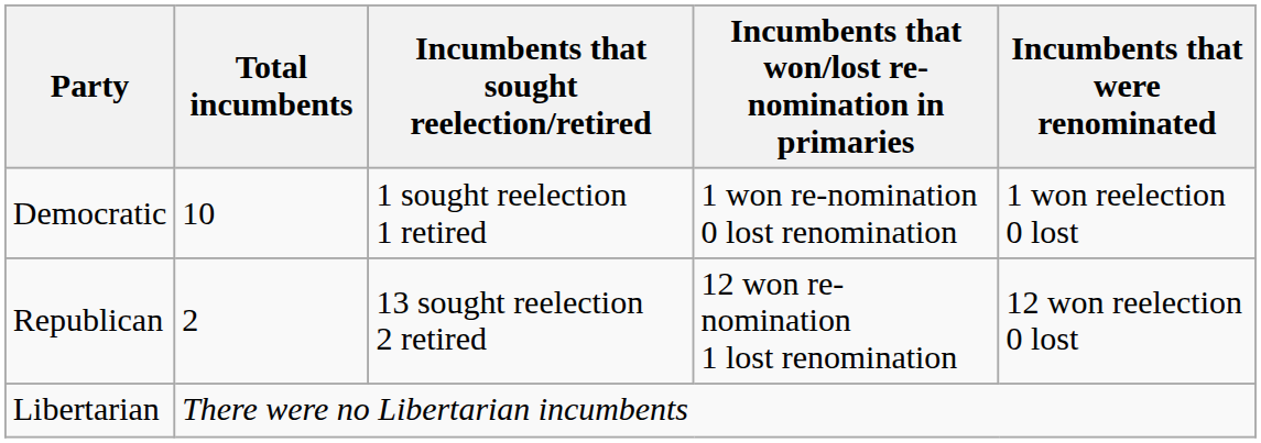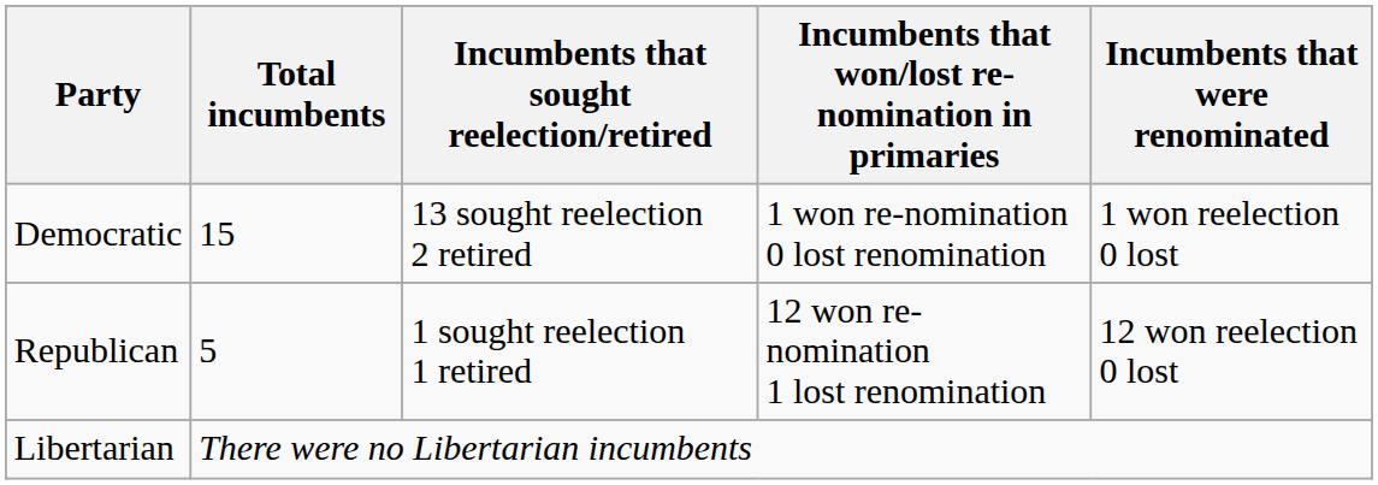Democratic | Total incumbents: 10 -> 15
Democratic | Incumbents that sought reelection/retired: 1 sought reelection 1 retired -> 13 sought reelection 2 retired
Republican | Total incumbents: 2 -> 5
Republican | Incumbents that sought reelection/retired: 13 sought reelection 2 retired -> 1 sought reelection 1 retired
